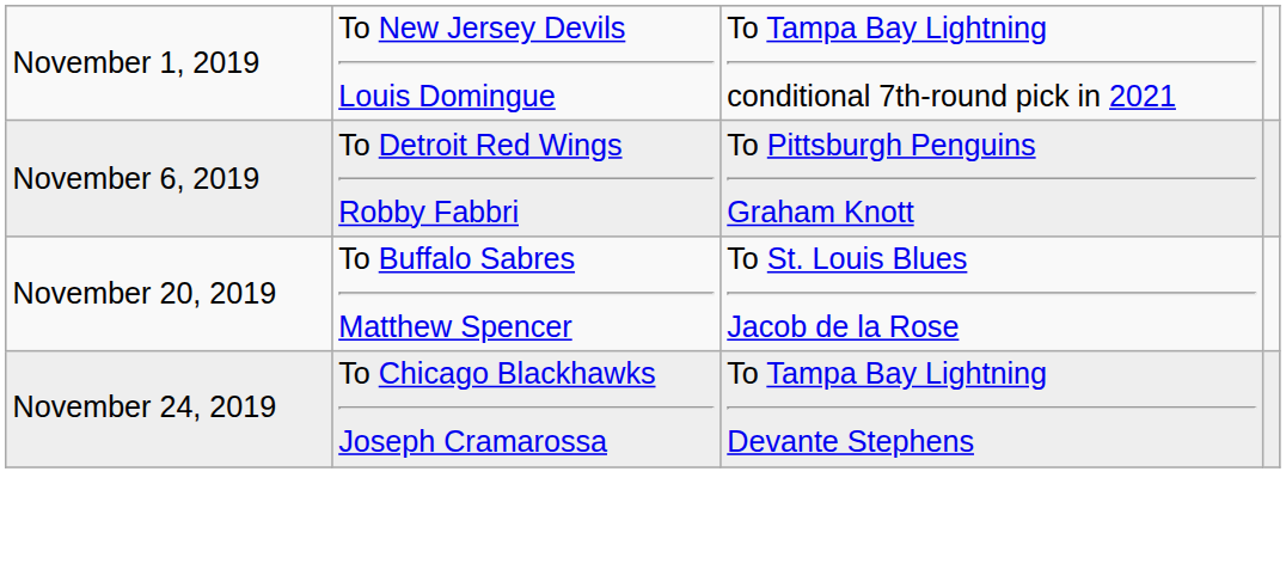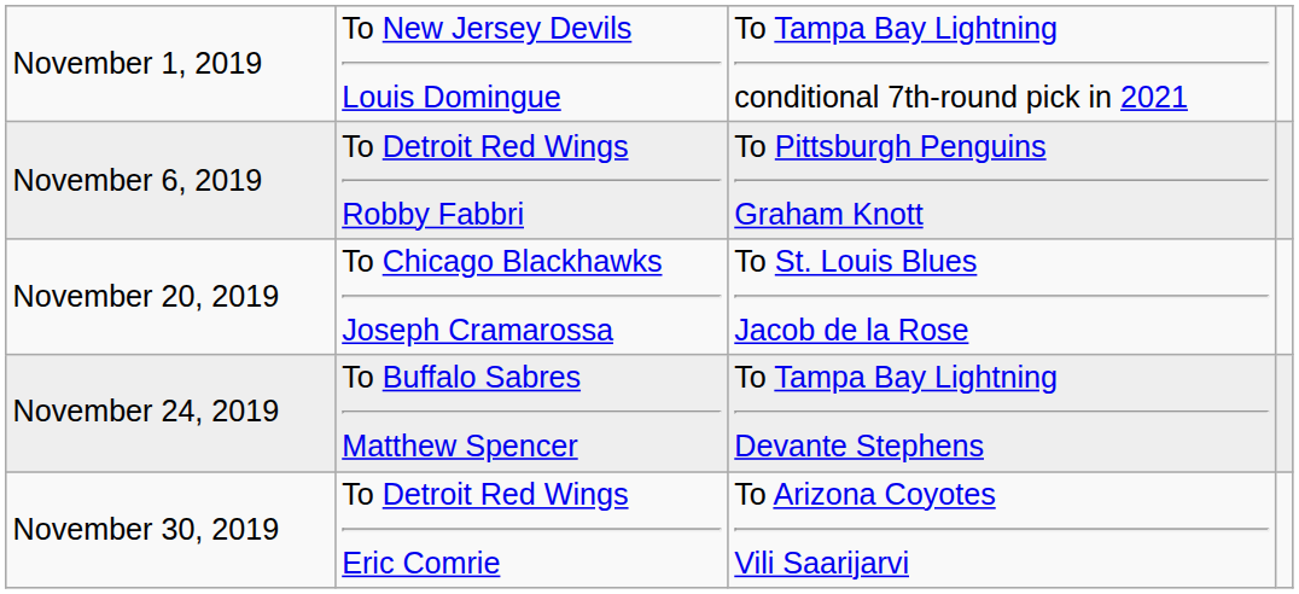November 20, 2019 | column 2: To Buffalo Sabres Matthew Spencer -> To Chicago Blackhawks Joseph Cramarossa
November 24, 2019 | column 2: To Chicago Blackhawks Joseph Cramarossa -> To Buffalo Sabres Matthew Spencer
+ row: November 30, 2019 | To Detroit Red Wings Eric Comrie | To Arizona Coyotes Vili Saarijarvi
